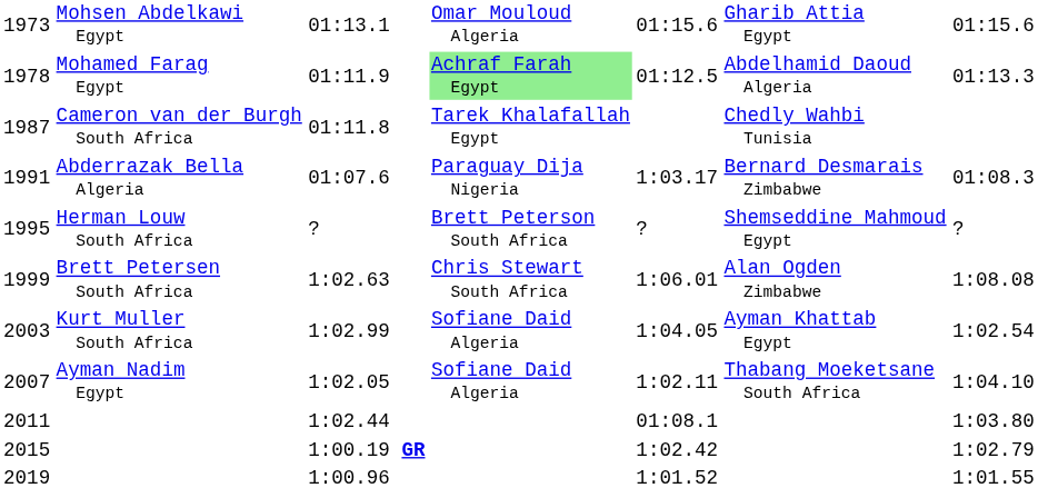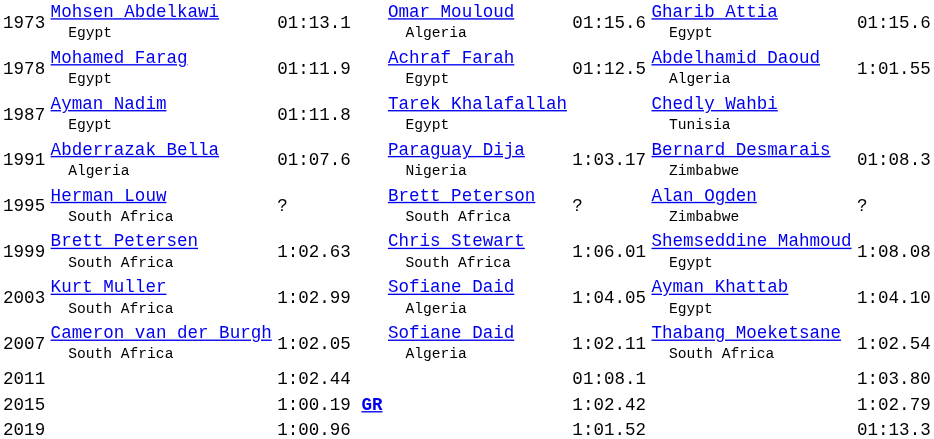1978 | column 4: lightgreen background -> no background
1978 | column 7: 01:13.3 -> 1:01.55
1987 | column 2: Cameron van der Burgh South Africa -> Ayman Nadim Egypt
1995 | column 6: Shemseddine Mahmoud Egypt -> Alan Ogden Zimbabwe
1999 | column 6: Alan Ogden Zimbabwe -> Shemseddine Mahmoud Egypt
2003 | column 7: 1:02.54 -> 1:04.10
2007 | column 2: Ayman Nadim Egypt -> Cameron van der Burgh South Africa
2007 | column 7: 1:04.10 -> 1:02.54
2019 | column 7: 1:01.55 -> 01:13.3
